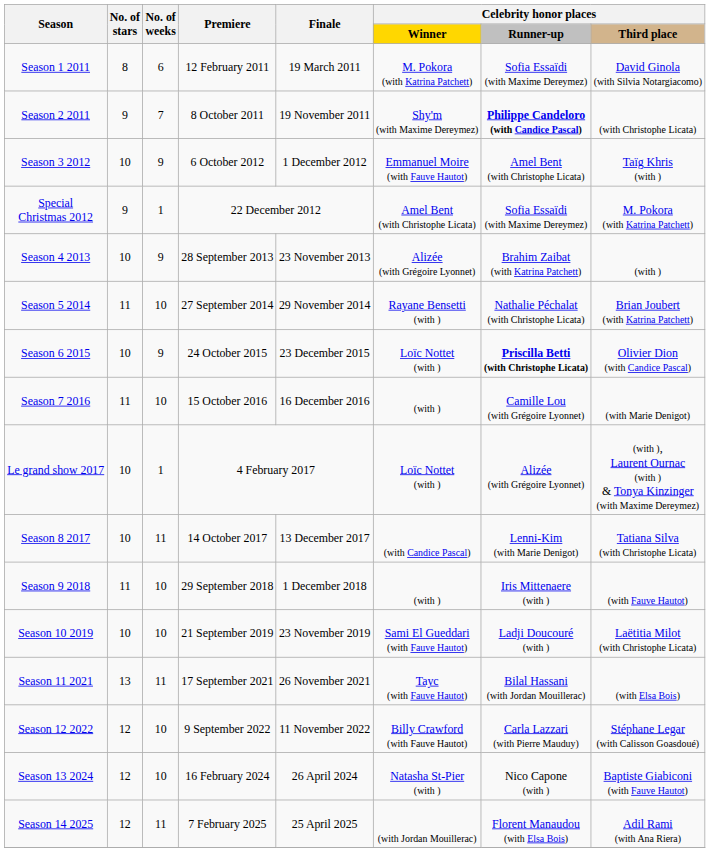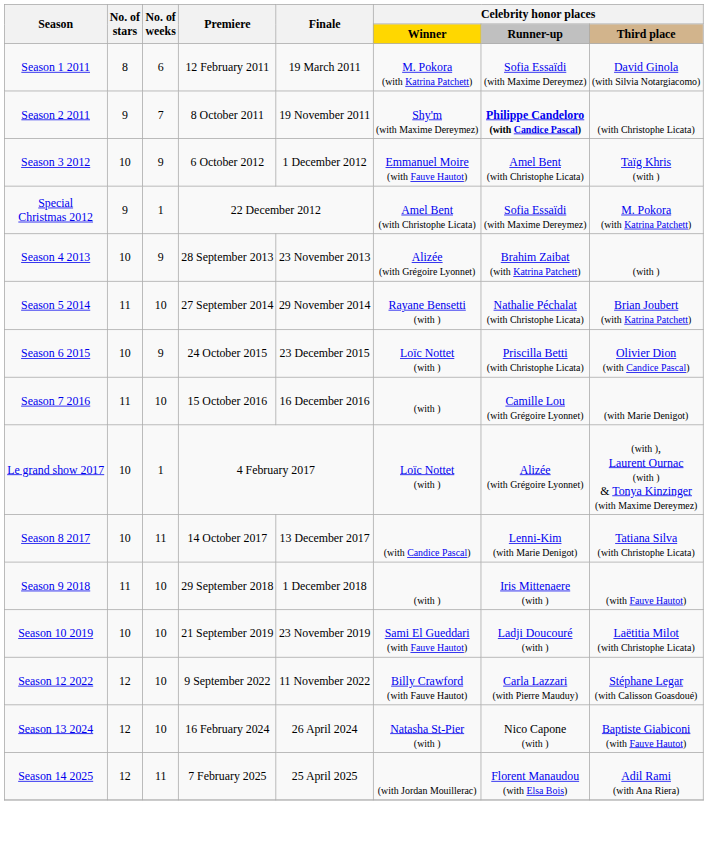Season 6 2015 | Celebrity honor places / Runner-up: bold -> normal
- row: Season 11 2021 | 13 | 11 | 17 September 2021 | 26 November 2021 | Tayc (with Fauve Hautot) | Bilal Hassani (with Jordan Mouillerac) | (with Elsa Bois)
